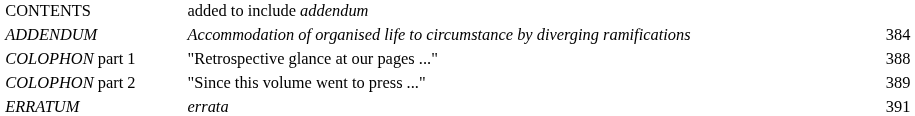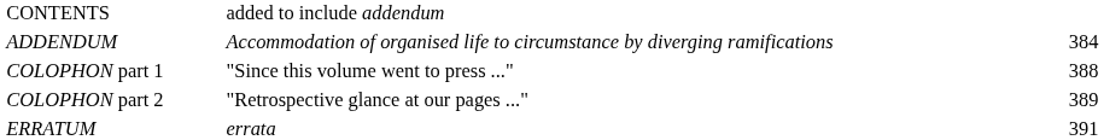COLOPHON part 1 | column 2: "Retrospective glance at our pages ..." -> "Since this volume went to press ..."
COLOPHON part 2 | column 2: "Since this volume went to press ..." -> "Retrospective glance at our pages ..."
